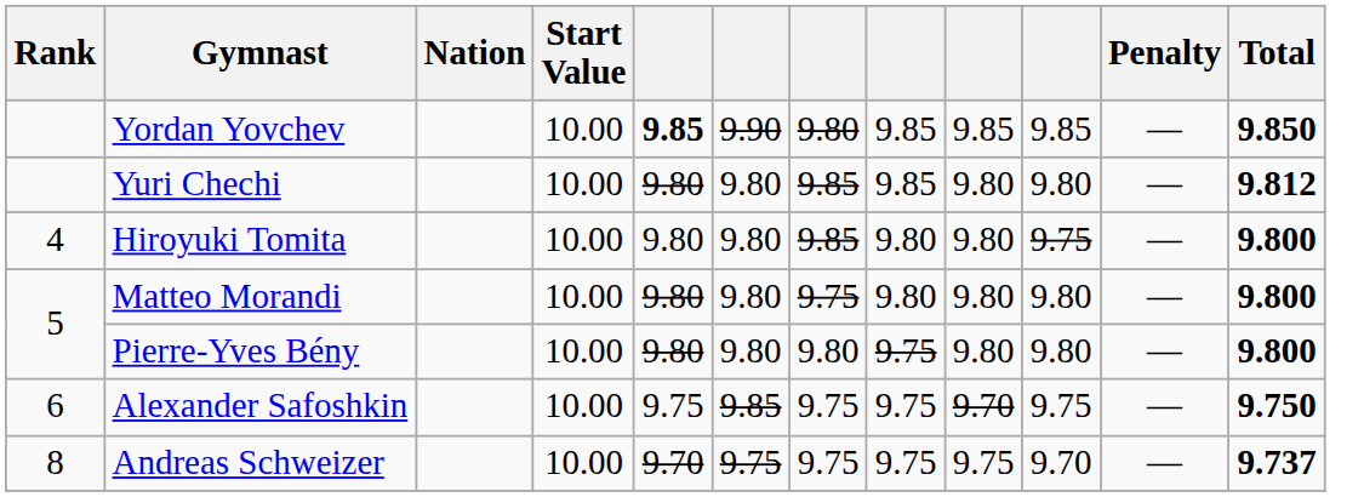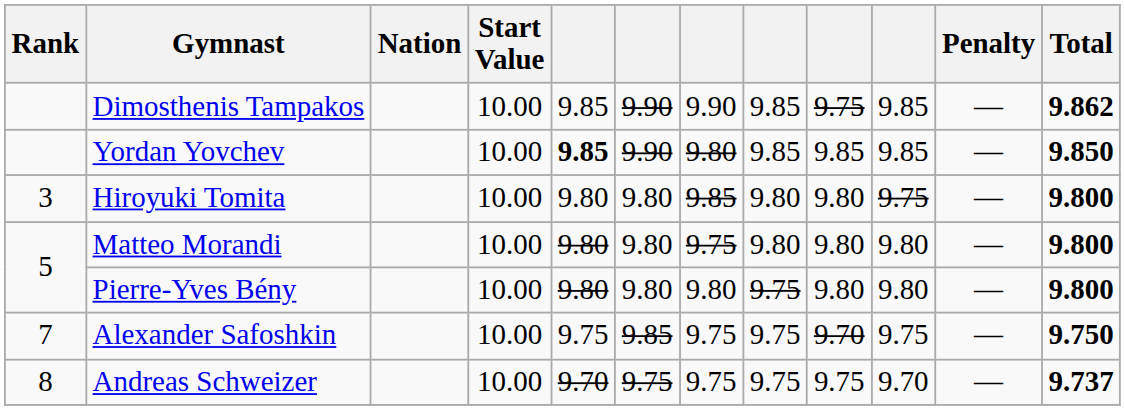+ row: Dimosthenis Tampakos | 10.00 | 9.85 | 9.90 | 9.90 | 9.85 | 9.75 | 9.85 | — | 9.862
- row: Yuri Chechi | 10.00 | 9.80 | 9.80 | 9.85 | 9.85 | 9.80 | 9.80 | — | 9.812
Hiroyuki Tomita | Rank: 4 -> 3
Alexander Safoshkin | Rank: 6 -> 7
